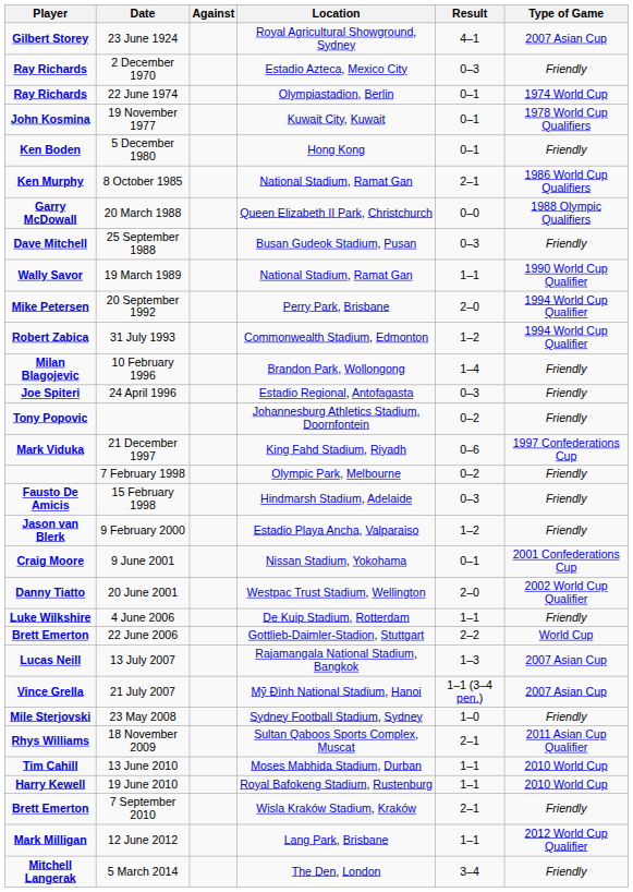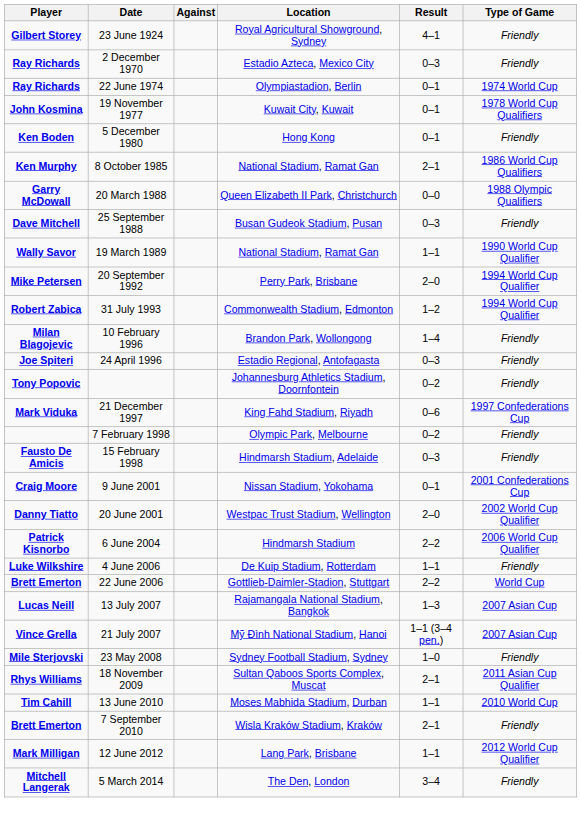23 June 1924 | Type of Game: 2007 Asian Cup -> Friendly
- row: Jason van Blerk | 9 February 2000 | Estadio Playa Ancha, Valparaiso | 1–2 | Friendly
+ row: Patrick Kisnorbo | 6 June 2004 | Hindmarsh Stadium | 2–2 | 2006 World Cup Qualifier
- row: Harry Kewell | 19 June 2010 | Royal Bafokeng Stadium, Rustenburg | 1–1 | 2010 World Cup
